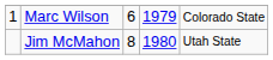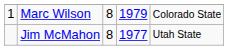Marc Wilson | column 3: 6 -> 8
Jim McMahon | column 4: 1980 -> 1977
